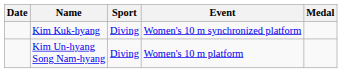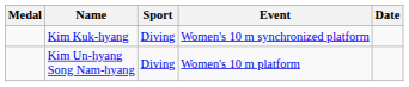columns swapped: Medal <-> Date
